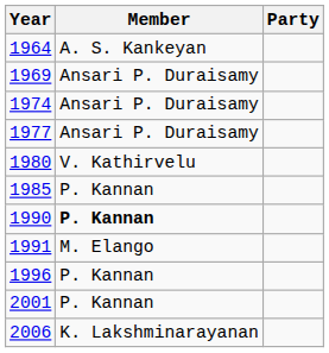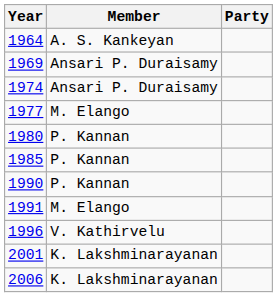1977 | Member: Ansari P. Duraisamy -> M. Elango
1980 | Member: V. Kathirvelu -> P. Kannan
1990 | Member: bold -> normal
1996 | Member: P. Kannan -> V. Kathirvelu
2001 | Member: P. Kannan -> K. Lakshminarayanan
